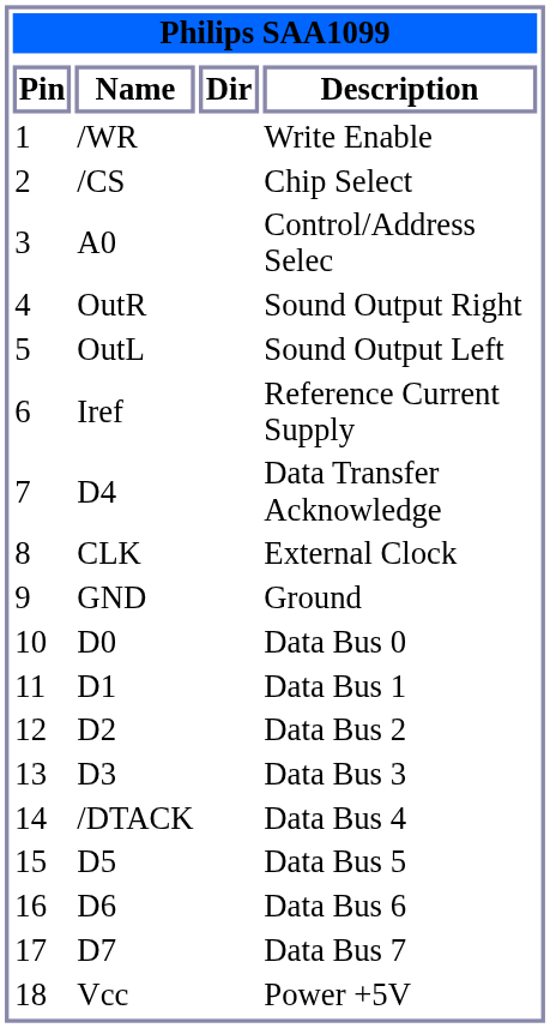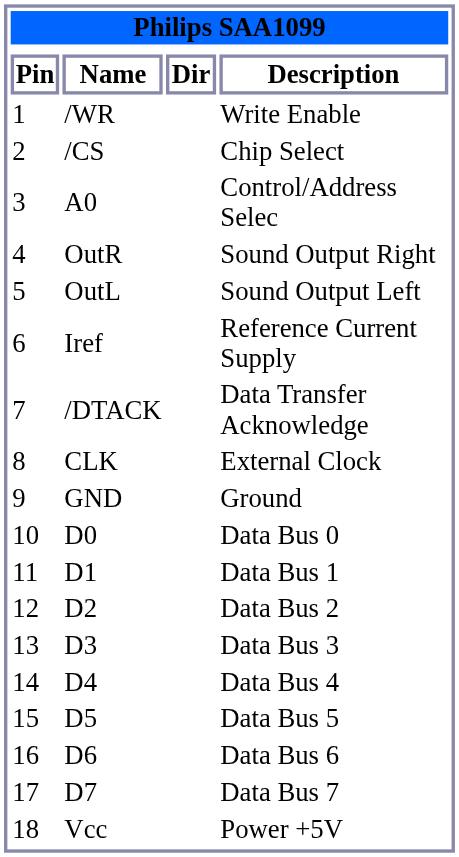Data Transfer Acknowledge | column 2: D4 -> /DTACK
Data Bus 4 | column 2: /DTACK -> D4
